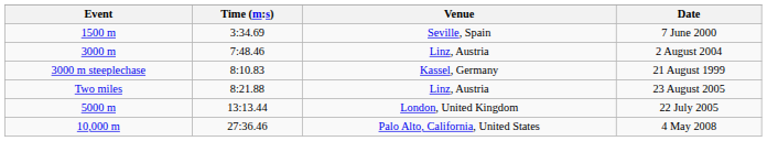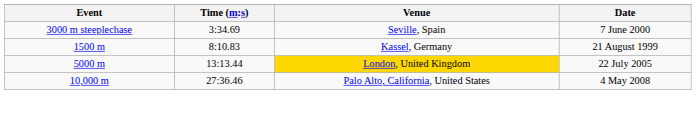7 June 2000 | Event: 1500 m -> 3000 m steeplechase
- row: 3000 m | 7:48.46 | Linz, Austria | 2 August 2004
21 August 1999 | Event: 3000 m steeplechase -> 1500 m
- row: Two miles | 8:21.88 | Linz, Austria | 23 August 2005
22 July 2005 | Venue: no background -> gold background
